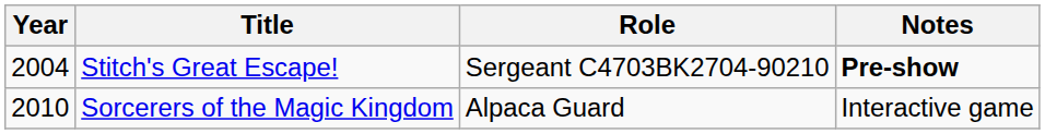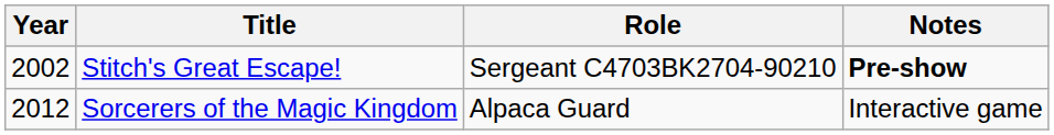Stitch's Great Escape! | Year: 2004 -> 2002
Sorcerers of the Magic Kingdom | Year: 2010 -> 2012
